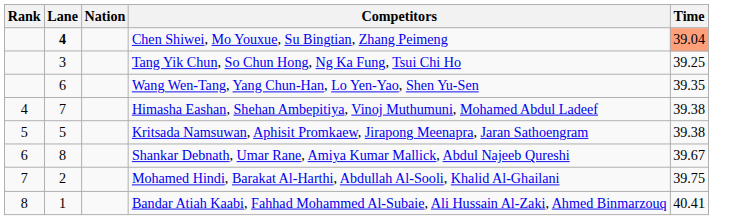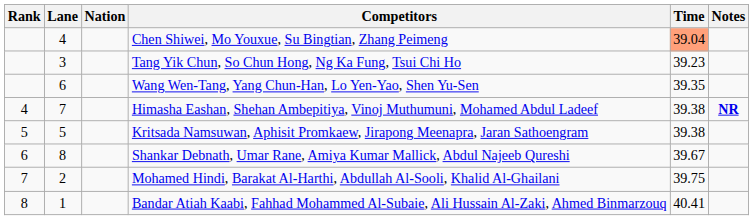+ column: Notes | NR
Chen Shiwei, Mo Youxue, Su Bingtian, Zhang Peimeng | Lane: bold -> normal
Tang Yik Chun, So Chun Hong, Ng Ka Fung, Tsui Chi Ho | Time: 39.25 -> 39.23
